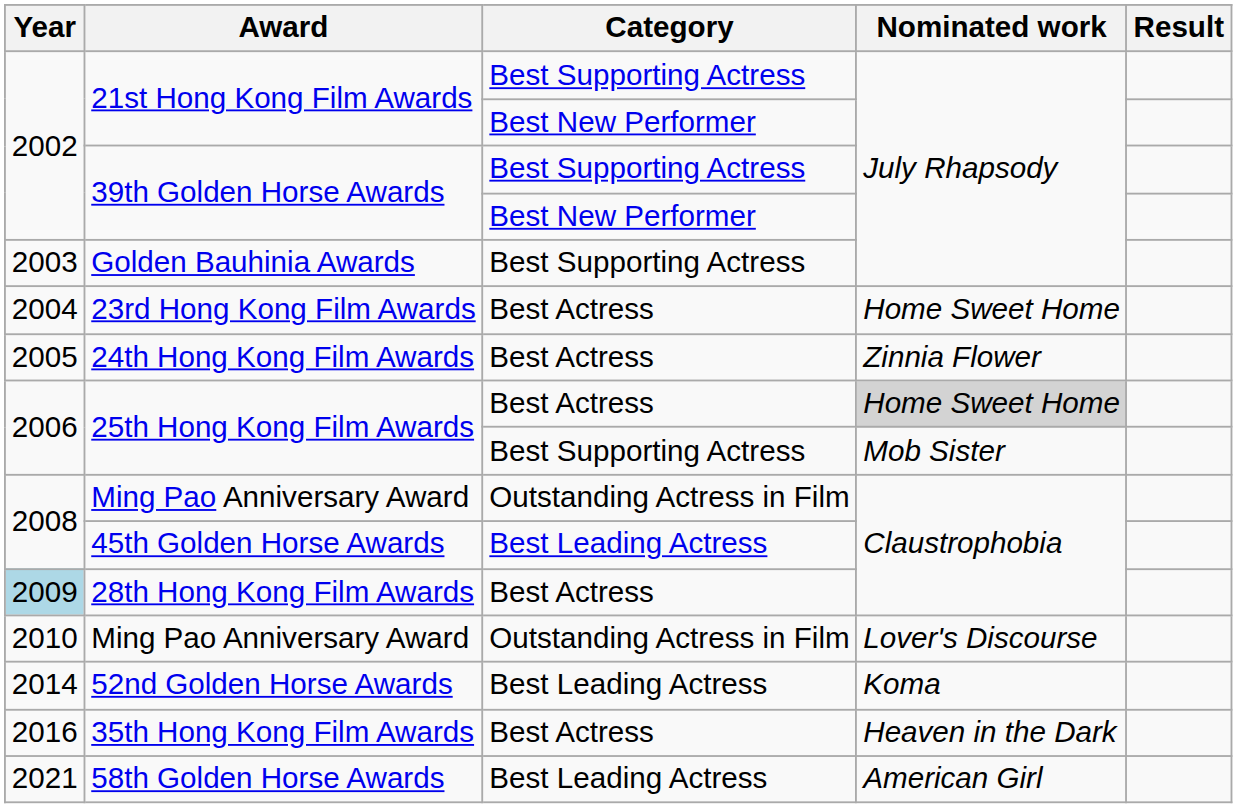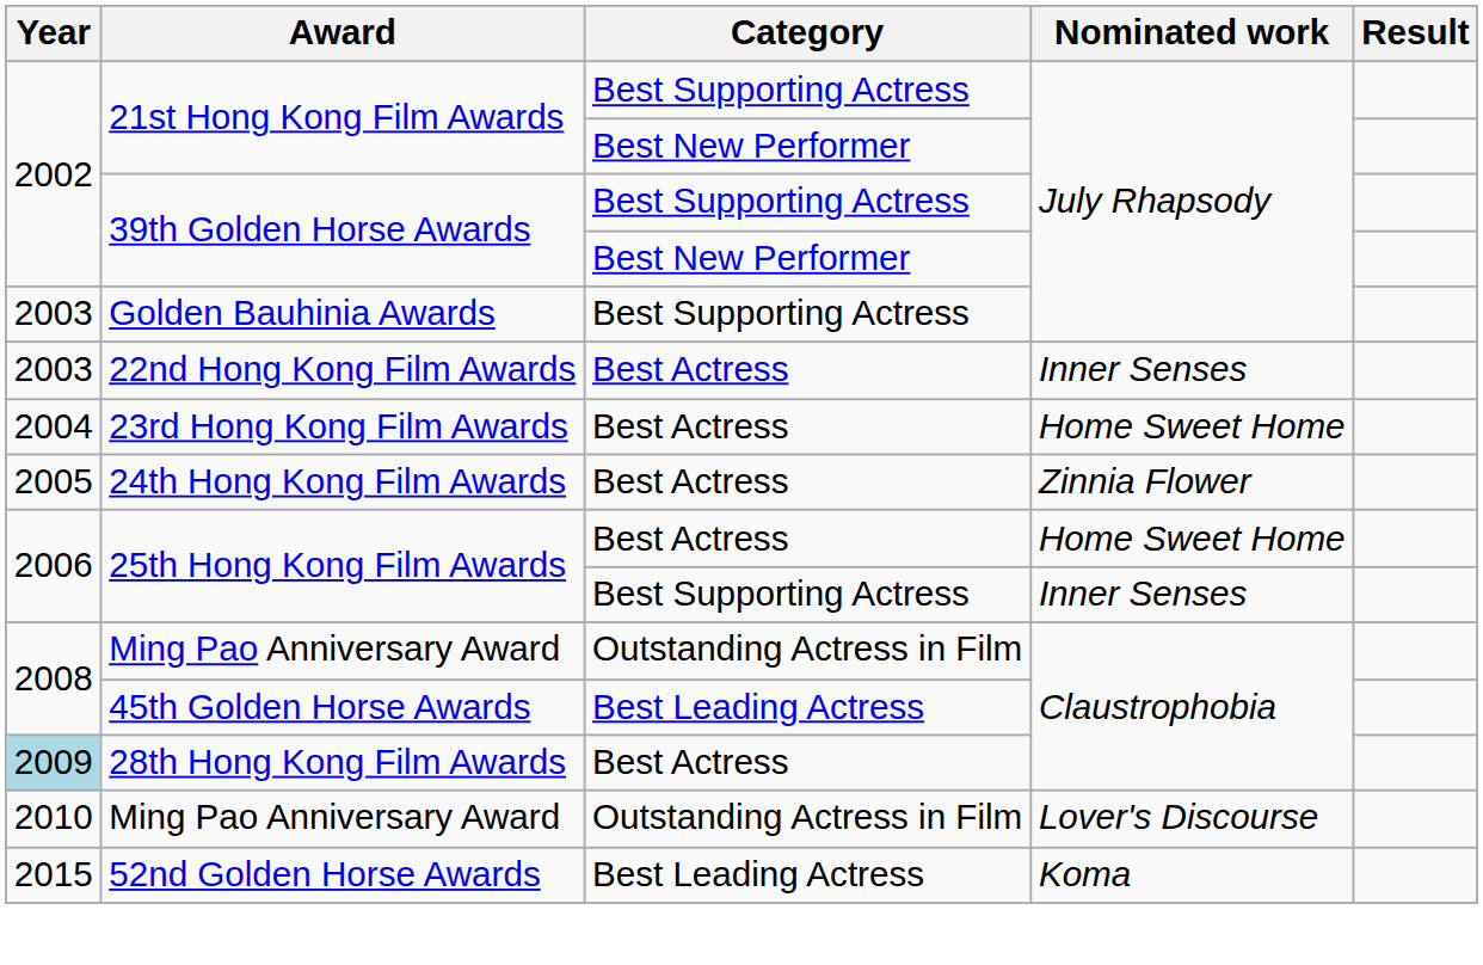+ row: 2003 | 22nd Hong Kong Film Awards | Best Actress | Inner Senses
25th Hong Kong Film Awards / Best Actress | Nominated work: lightgrey background -> no background
25th Hong Kong Film Awards / Best Supporting Actress | Nominated work: Mob Sister -> Inner Senses
52nd Golden Horse Awards | Year: 2014 -> 2015
- row: 2016 | 35th Hong Kong Film Awards | Best Actress | Heaven in the Dark
- row: 2021 | 58th Golden Horse Awards | Best Leading Actress | American Girl
